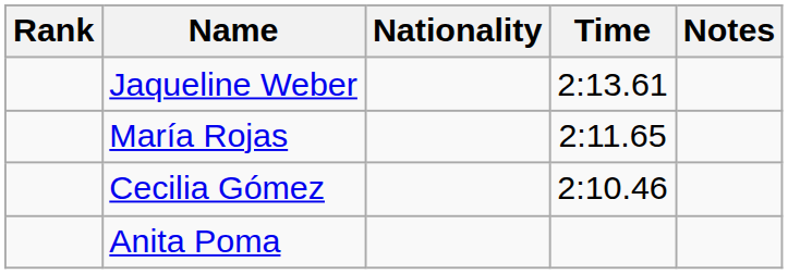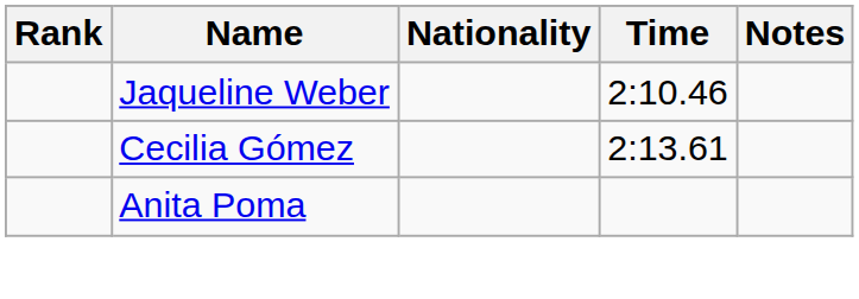Jaqueline Weber | Time: 2:13.61 -> 2:10.46
- row: María Rojas | 2:11.65
Cecilia Gómez | Time: 2:10.46 -> 2:13.61
